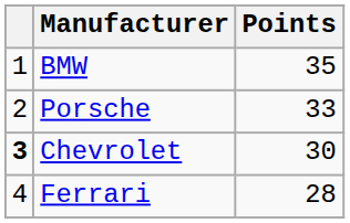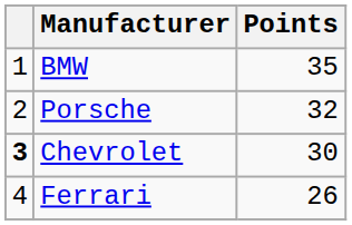Porsche | Points: 33 -> 32
Ferrari | Points: 28 -> 26
